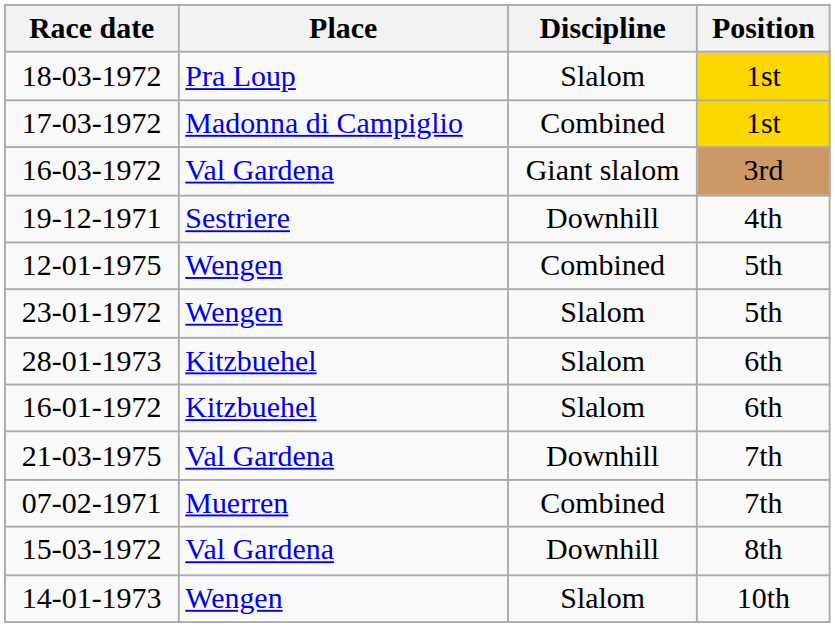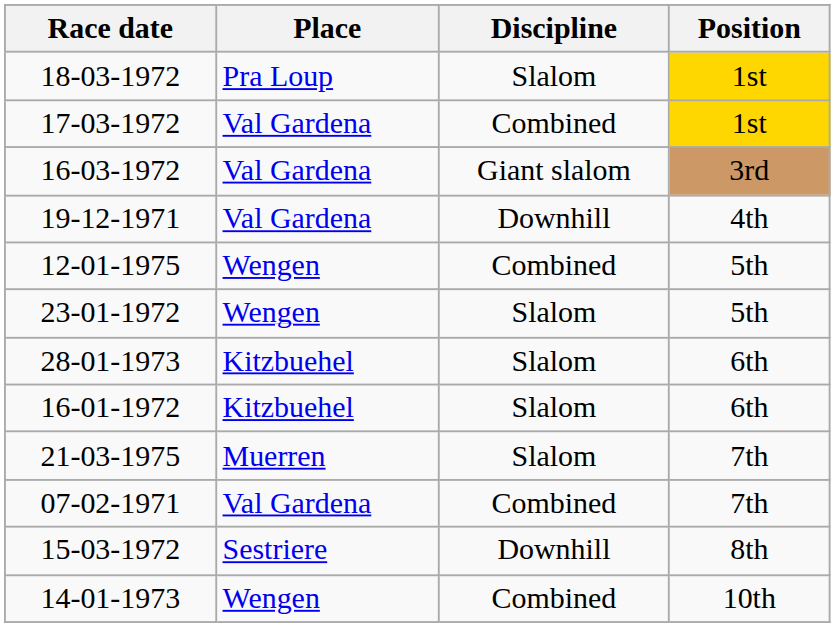17-03-1972 | Place: Madonna di Campiglio -> Val Gardena
19-12-1971 | Place: Sestriere -> Val Gardena
21-03-1975 | Place: Val Gardena -> Muerren
21-03-1975 | Discipline: Downhill -> Slalom
07-02-1971 | Place: Muerren -> Val Gardena
15-03-1972 | Place: Val Gardena -> Sestriere
14-01-1973 | Discipline: Slalom -> Combined
